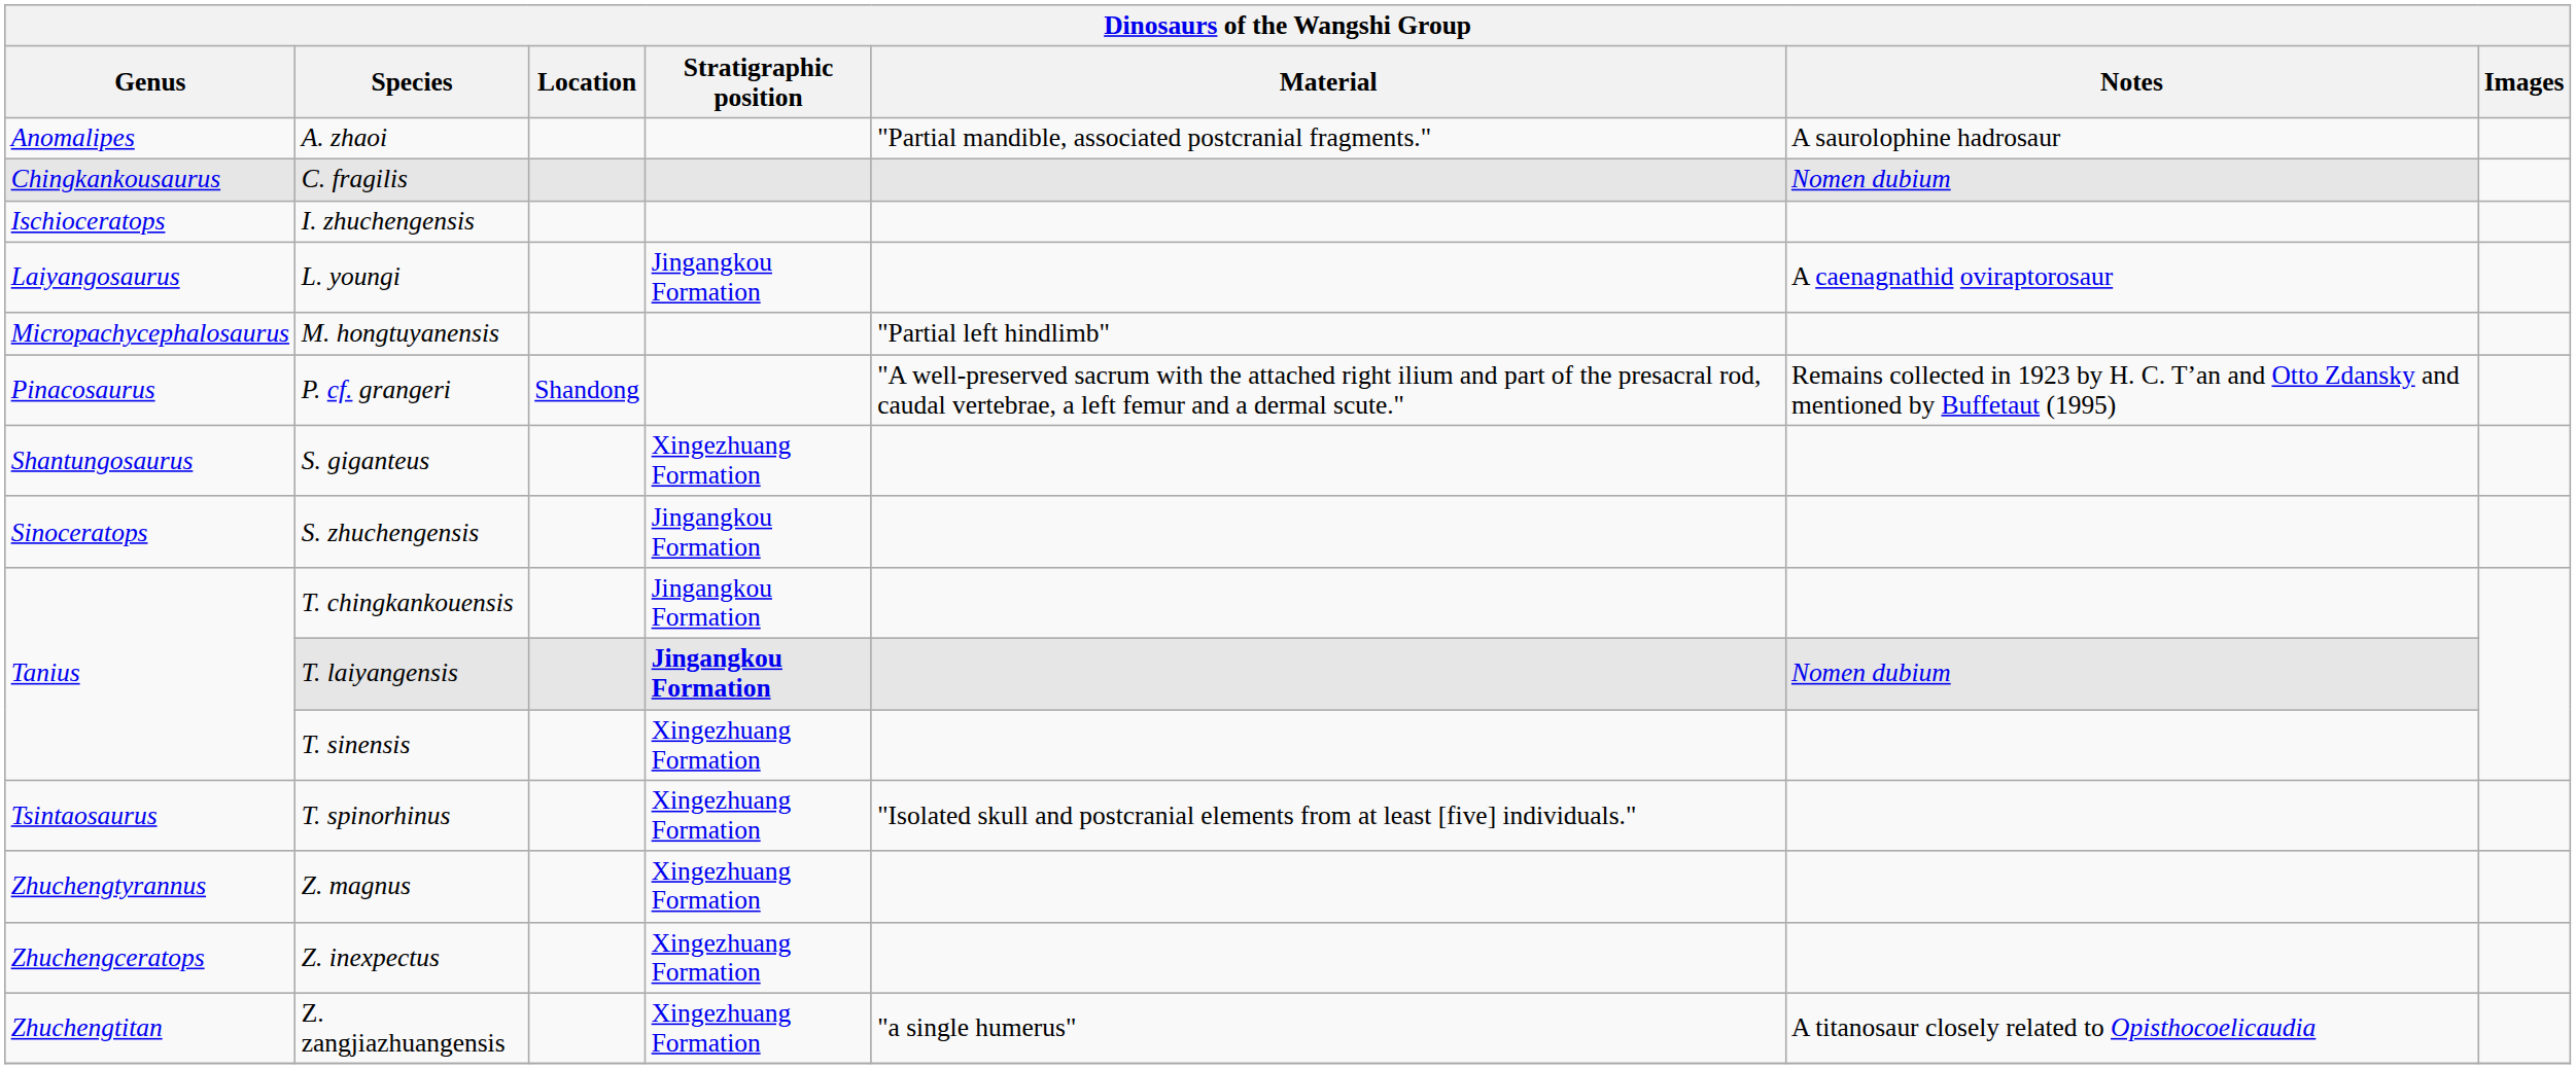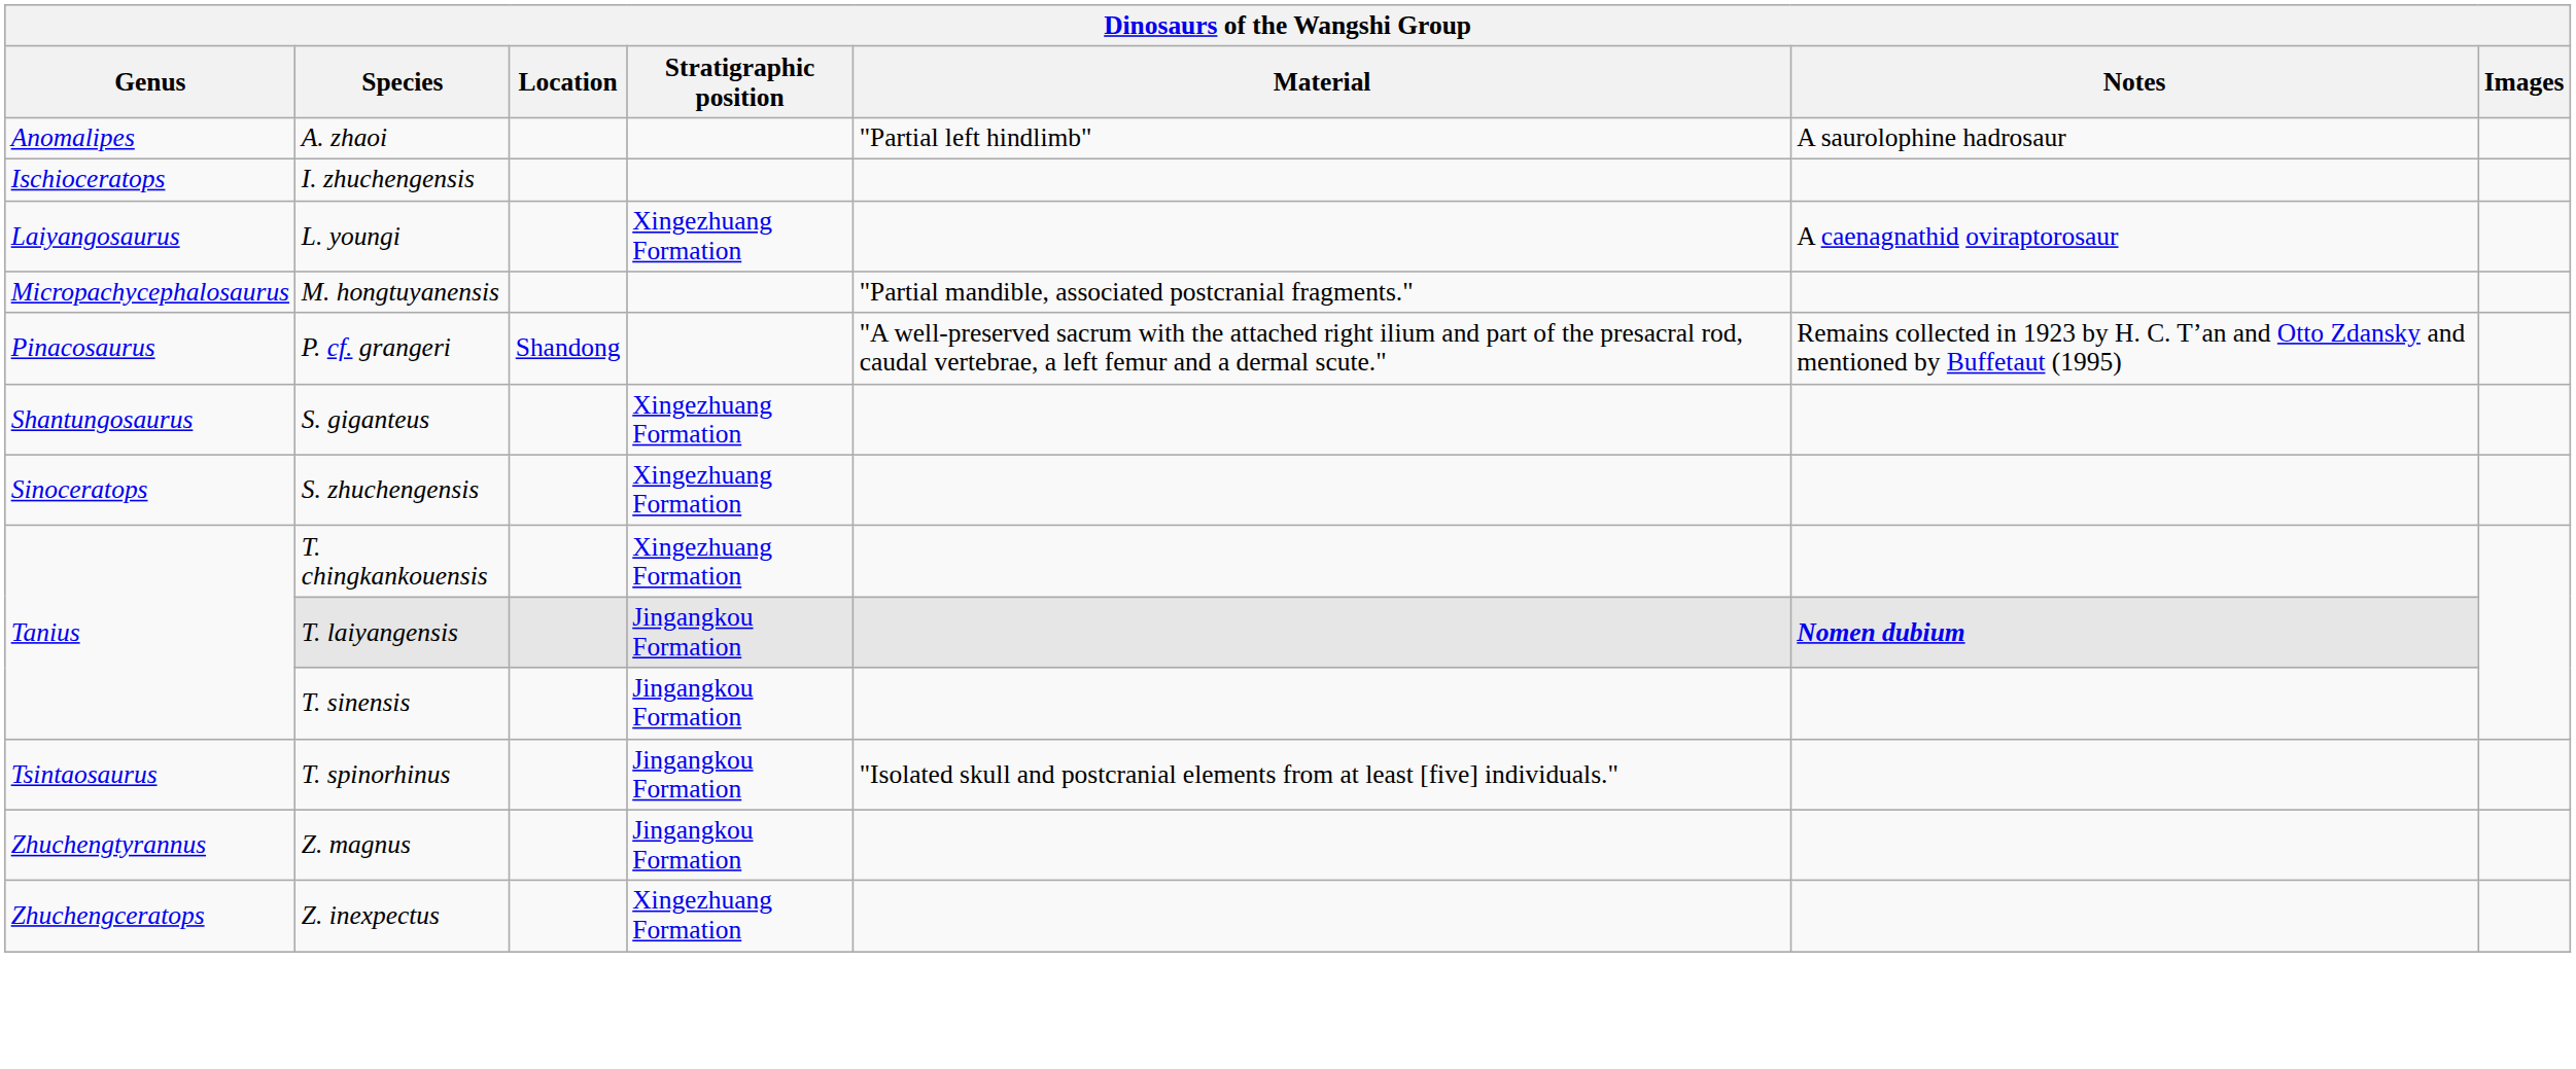A. zhaoi | Material: "Partial mandible, associated postcranial fragments." -> "Partial left hindlimb"
- row: Chingkankousaurus | C. fragilis | Nomen dubium
L. youngi | Stratigraphic position: Jingangkou Formation -> Xingezhuang Formation
M. hongtuyanensis | Material: "Partial left hindlimb" -> "Partial mandible, associated postcranial fragments."
S. zhuchengensis | Stratigraphic position: Jingangkou Formation -> Xingezhuang Formation
T. chingkankouensis | Stratigraphic position: Jingangkou Formation -> Xingezhuang Formation
T. laiyangensis | Stratigraphic position: bold -> normal
T. laiyangensis | Notes: normal -> bold
T. sinensis | Stratigraphic position: Xingezhuang Formation -> Jingangkou Formation
T. spinorhinus | Stratigraphic position: Xingezhuang Formation -> Jingangkou Formation
Z. magnus | Stratigraphic position: Xingezhuang Formation -> Jingangkou Formation
- row: Zhuchengtitan | Z. zangjiazhuangensis | Xingezhuang Formation | "a single humerus" | A titanosaur closely related to Opisthocoelicaudia
